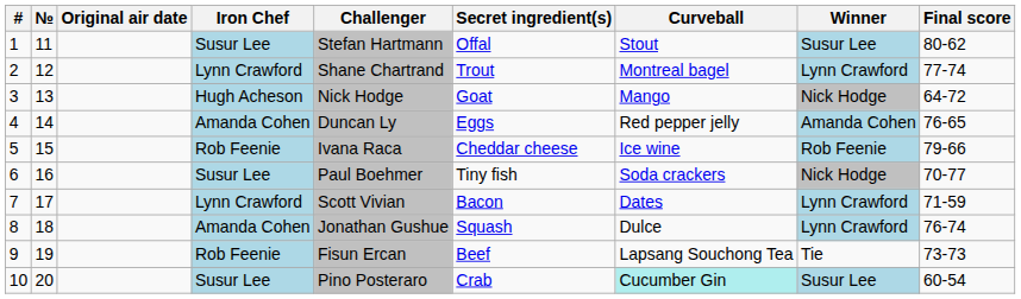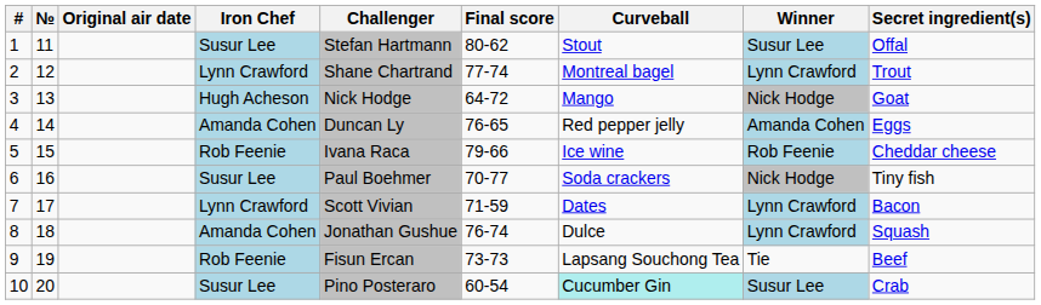columns swapped: Secret ingredient(s) <-> Final score
